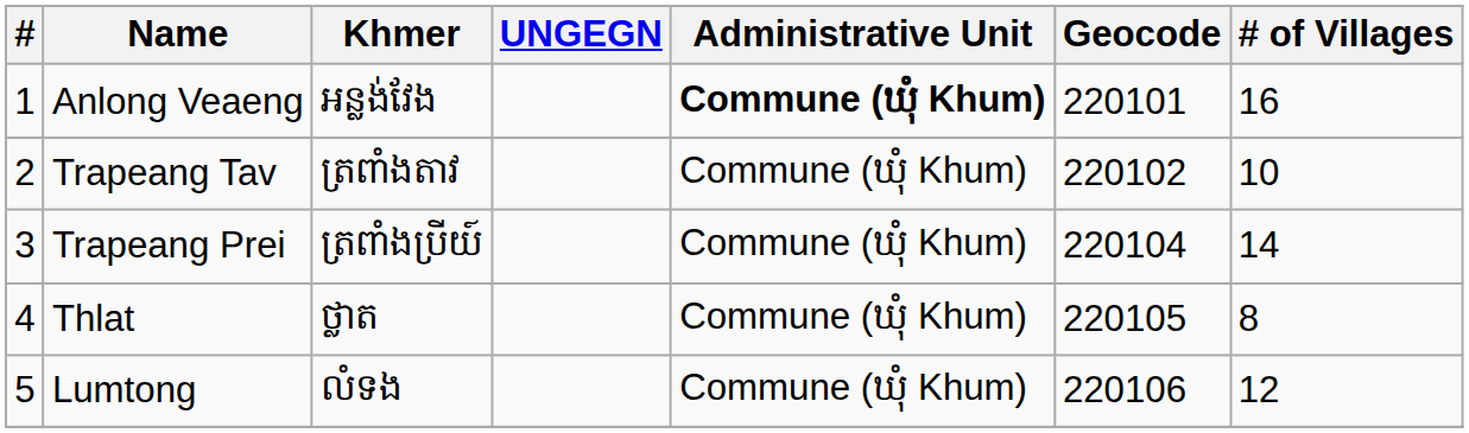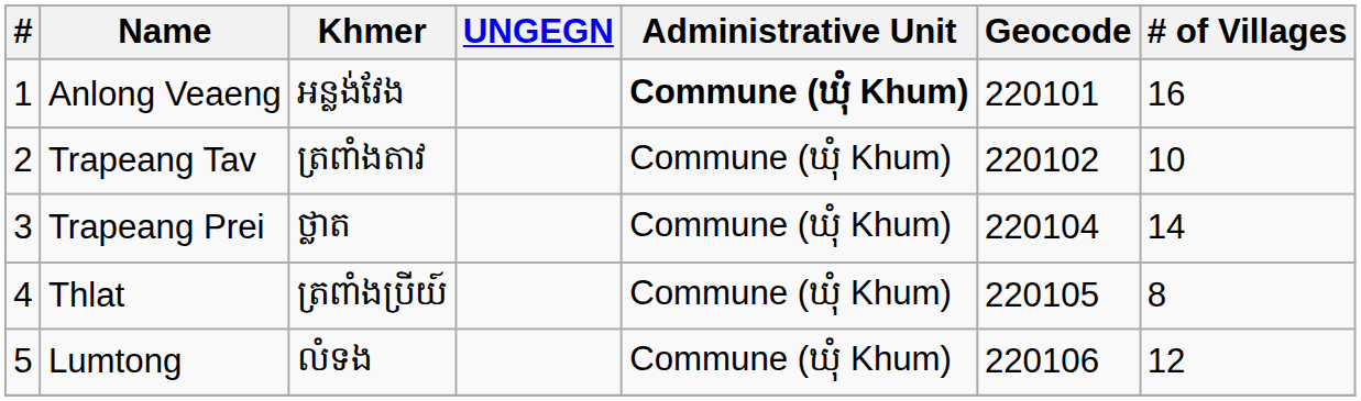Trapeang Prei | Khmer: ត្រពាំងប្រីយ៍ -> ថ្លាត
Thlat | Khmer: ថ្លាត -> ត្រពាំងប្រីយ៍
